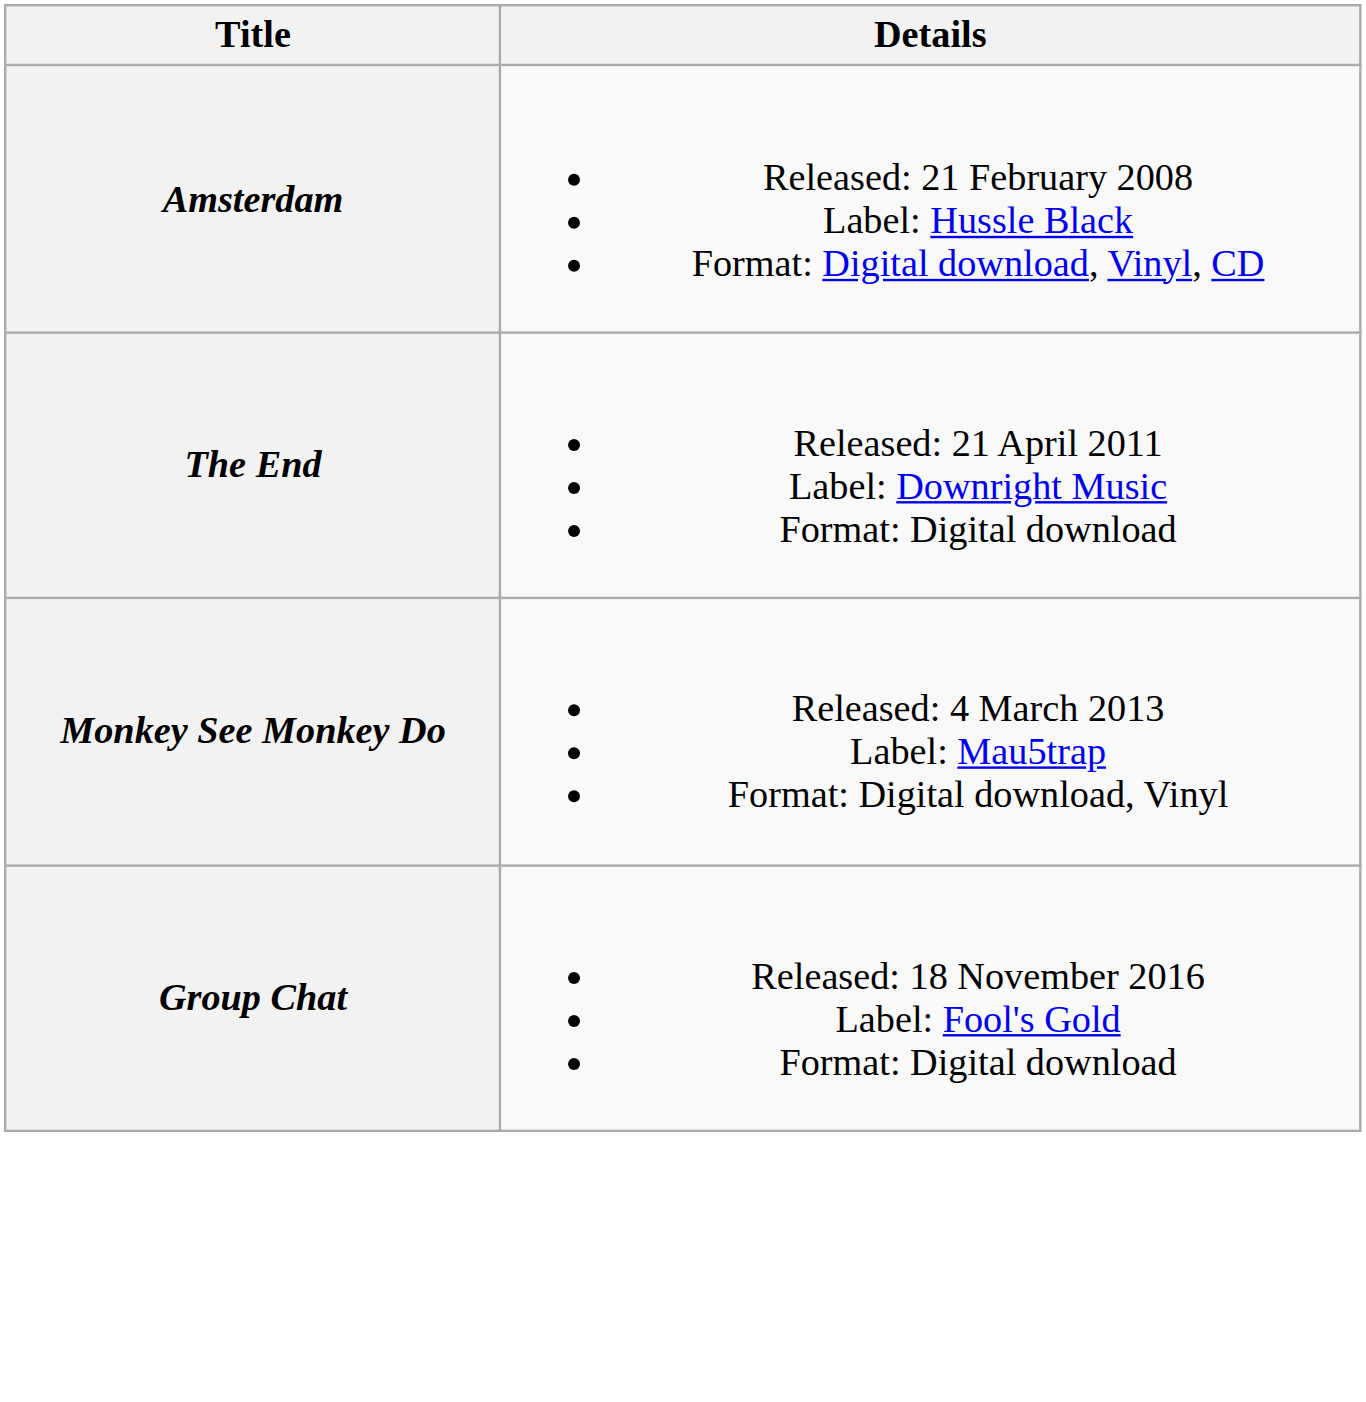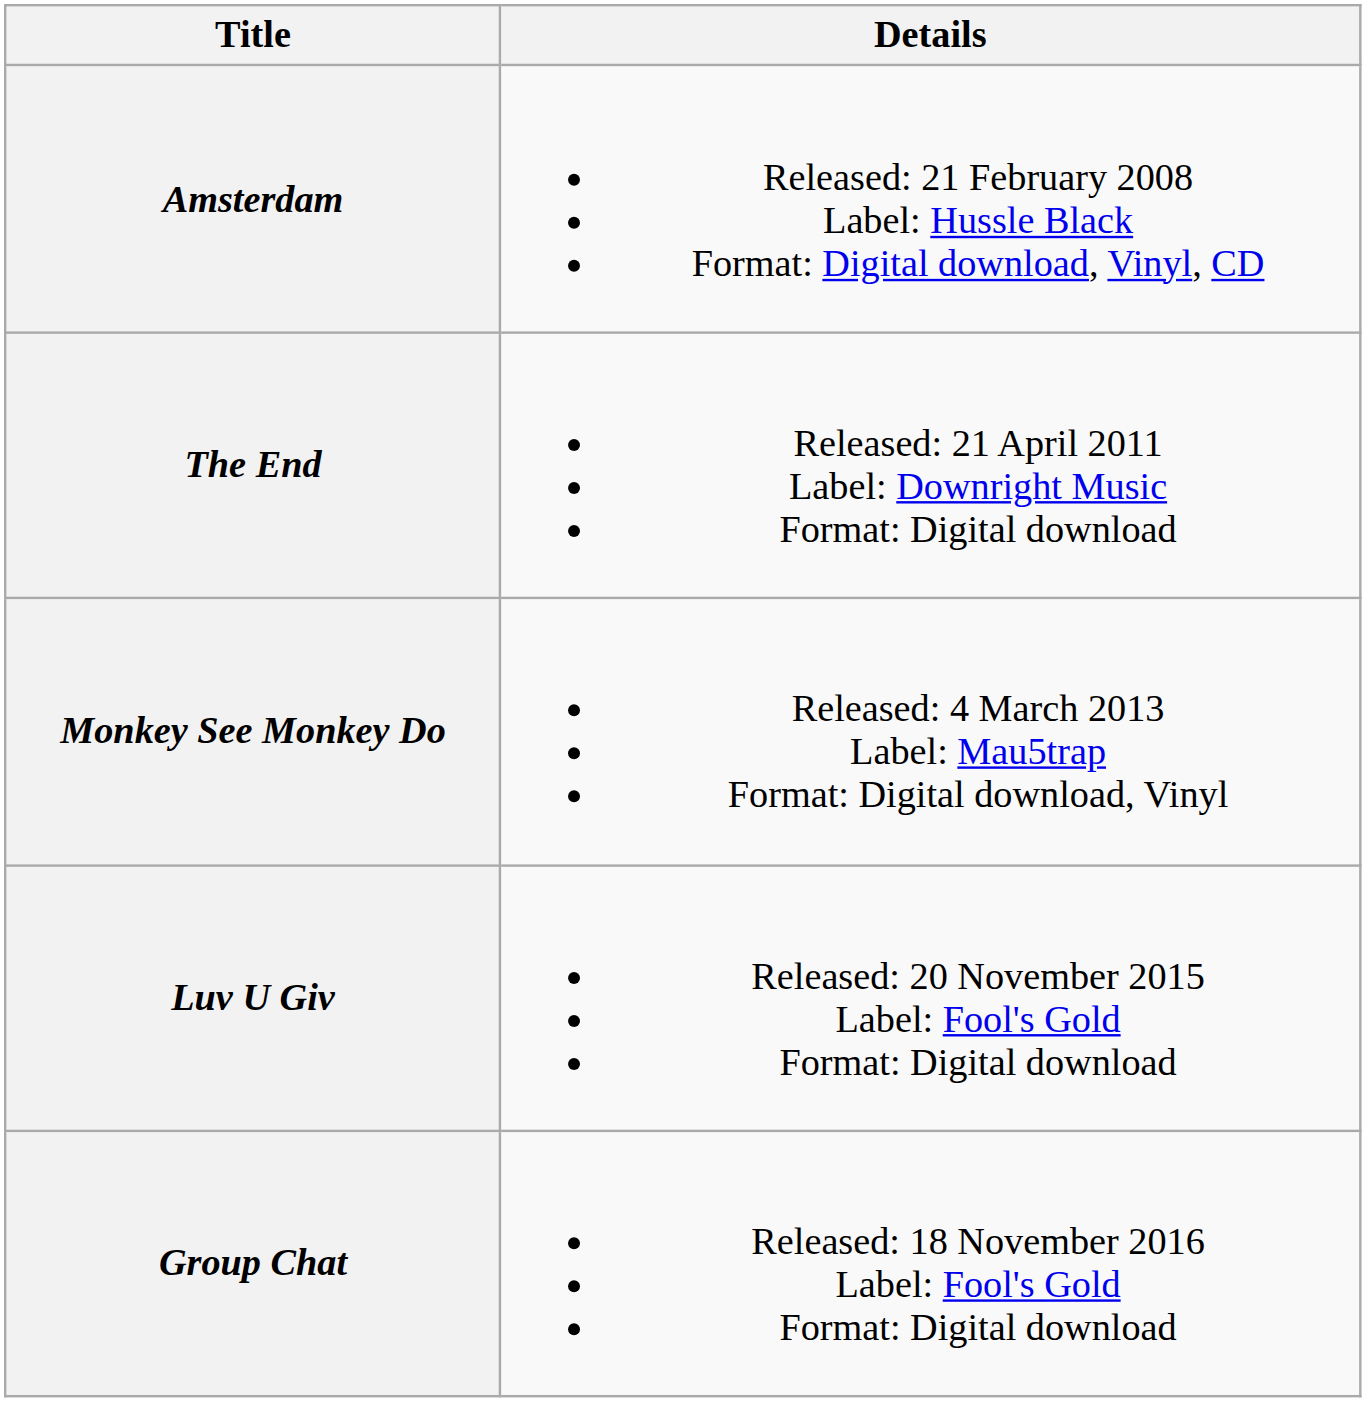+ row: Luv U Giv | Released: 20 November 2015 Label: Fool's Gold Format: Digital download
